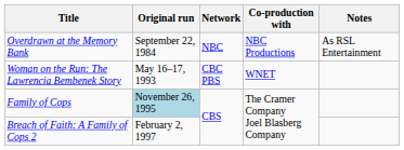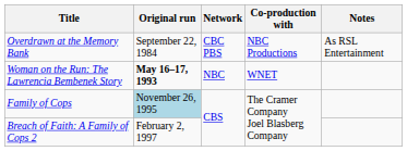Overdrawn at the Memory Bank | Network: NBC -> CBC PBS
Woman on the Run: The Lawrencia Bembenek Story | Original run: normal -> bold
Woman on the Run: The Lawrencia Bembenek Story | Network: CBC PBS -> NBC
